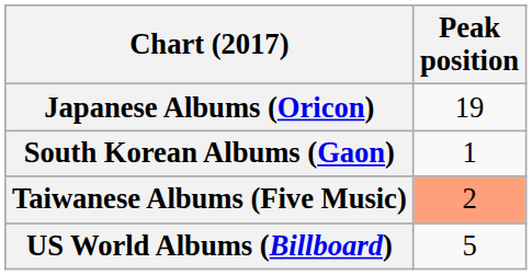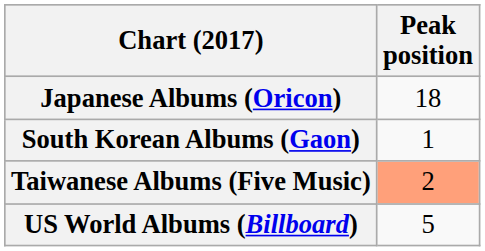Japanese Albums (Oricon) | Peak position: 19 -> 18
